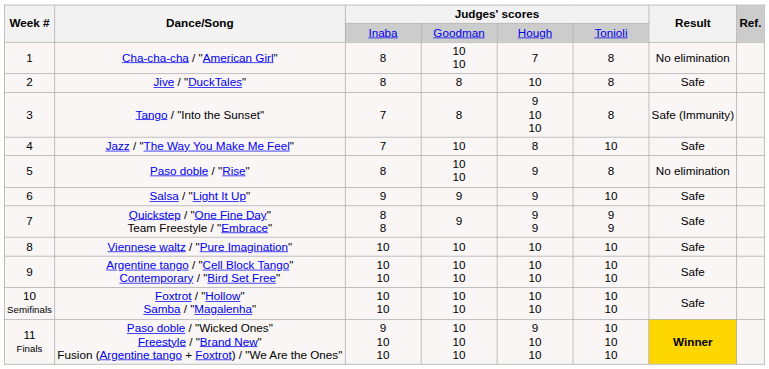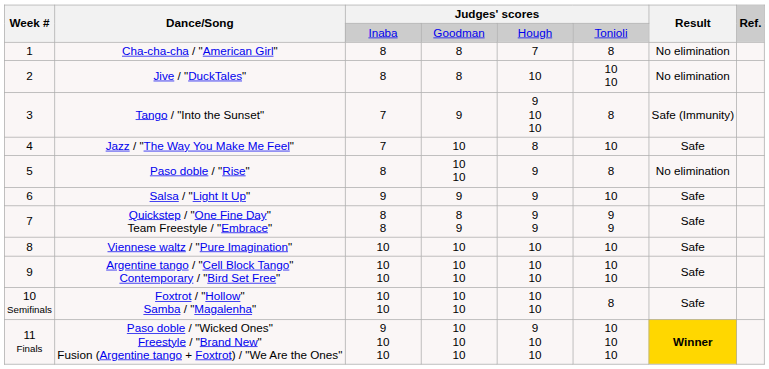Cha-cha-cha / "American Girl" | column 4: 10 10 -> 8
Jive / "DuckTales" | column 6: 8 -> 10 10
Jive / "DuckTales" | Result: Safe -> No elimination
Tango / "Into the Sunset" | column 4: 8 -> 9
Quickstep / "One Fine Day" Team Freestyle / "Embrace" | column 4: 9 -> 8 9
Foxtrot / "Hollow" Samba / "Magalenha" | column 6: 10 10 -> 8
